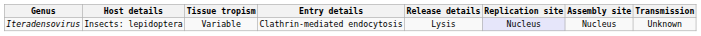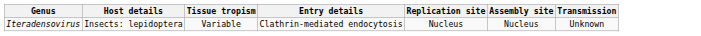- column: Release details | Lysis
Iteradensovirus | Replication site: lavender background -> no background
